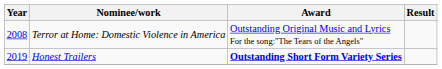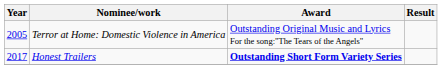Terror at Home: Domestic Violence in America | Year: 2008 -> 2005
Honest Trailers | Year: 2019 -> 2017
